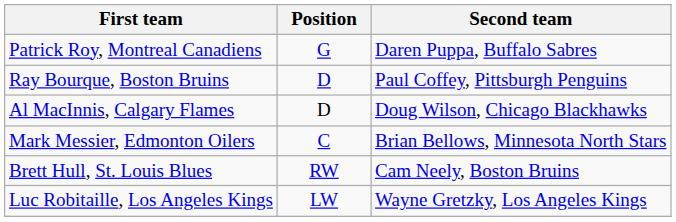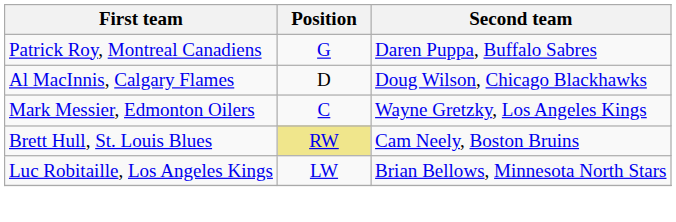- row: Ray Bourque, Boston Bruins | D | Paul Coffey, Pittsburgh Penguins
Mark Messier, Edmonton Oilers | Second team: Brian Bellows, Minnesota North Stars -> Wayne Gretzky, Los Angeles Kings
Brett Hull, St. Louis Blues | Position: no background -> khaki background
Luc Robitaille, Los Angeles Kings | Second team: Wayne Gretzky, Los Angeles Kings -> Brian Bellows, Minnesota North Stars
